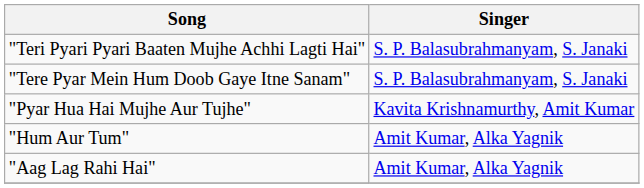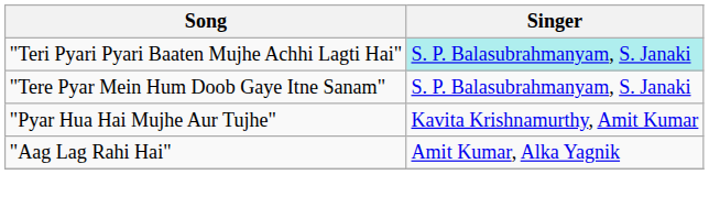"Teri Pyari Pyari Baaten Mujhe Achhi Lagti Hai" | Singer: no background -> paleturquoise background
- row: "Hum Aur Tum" | Amit Kumar, Alka Yagnik
